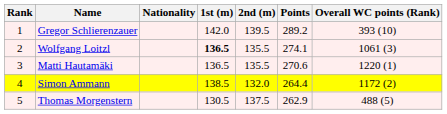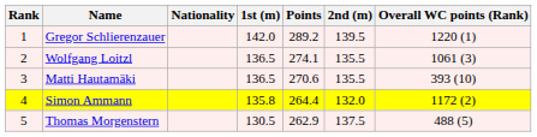columns swapped: 2nd (m) <-> Points
Gregor Schlierenzauer | Overall WC points (Rank): 393 (10) -> 1220 (1)
Wolfgang Loitzl | 1st (m): bold -> normal
Matti Hautamäki | Overall WC points (Rank): 1220 (1) -> 393 (10)
Simon Ammann | 1st (m): 138.5 -> 135.8
